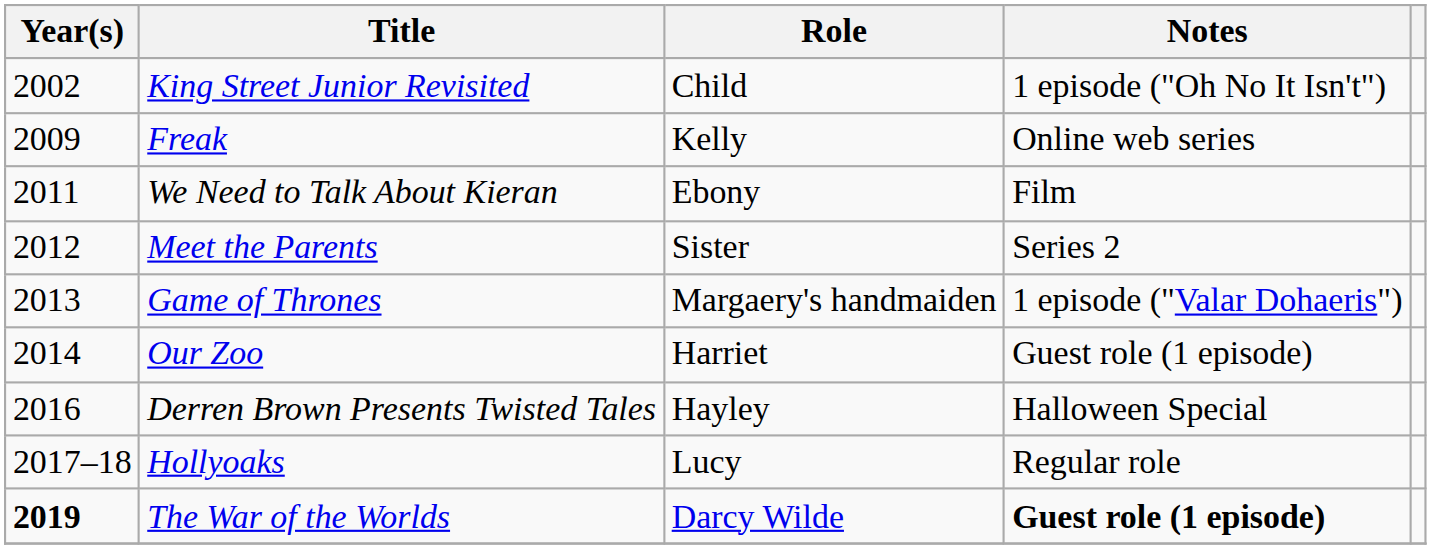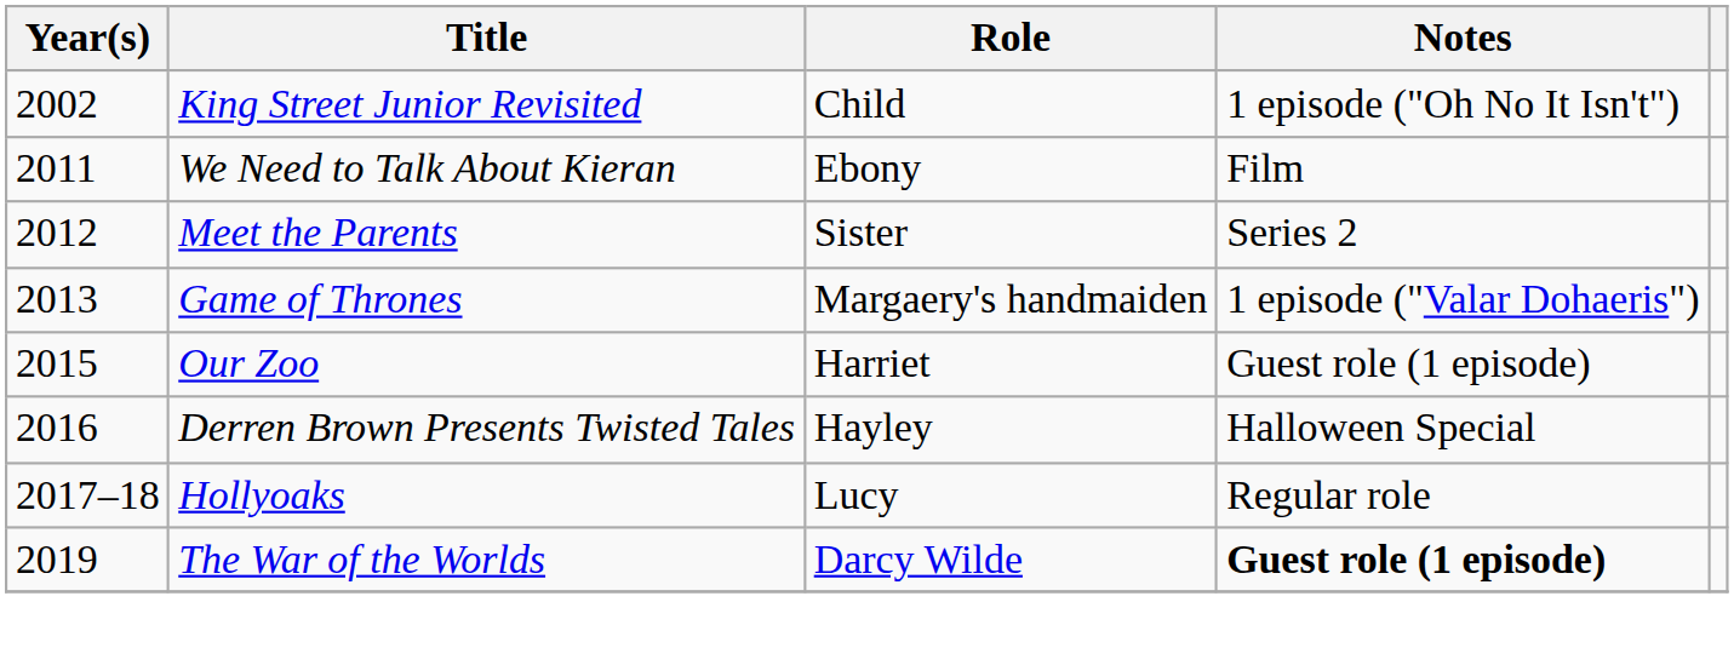- row: 2009 | Freak | Kelly | Online web series
Our Zoo | Year(s): 2014 -> 2015
The War of the Worlds | Year(s): bold -> normal
